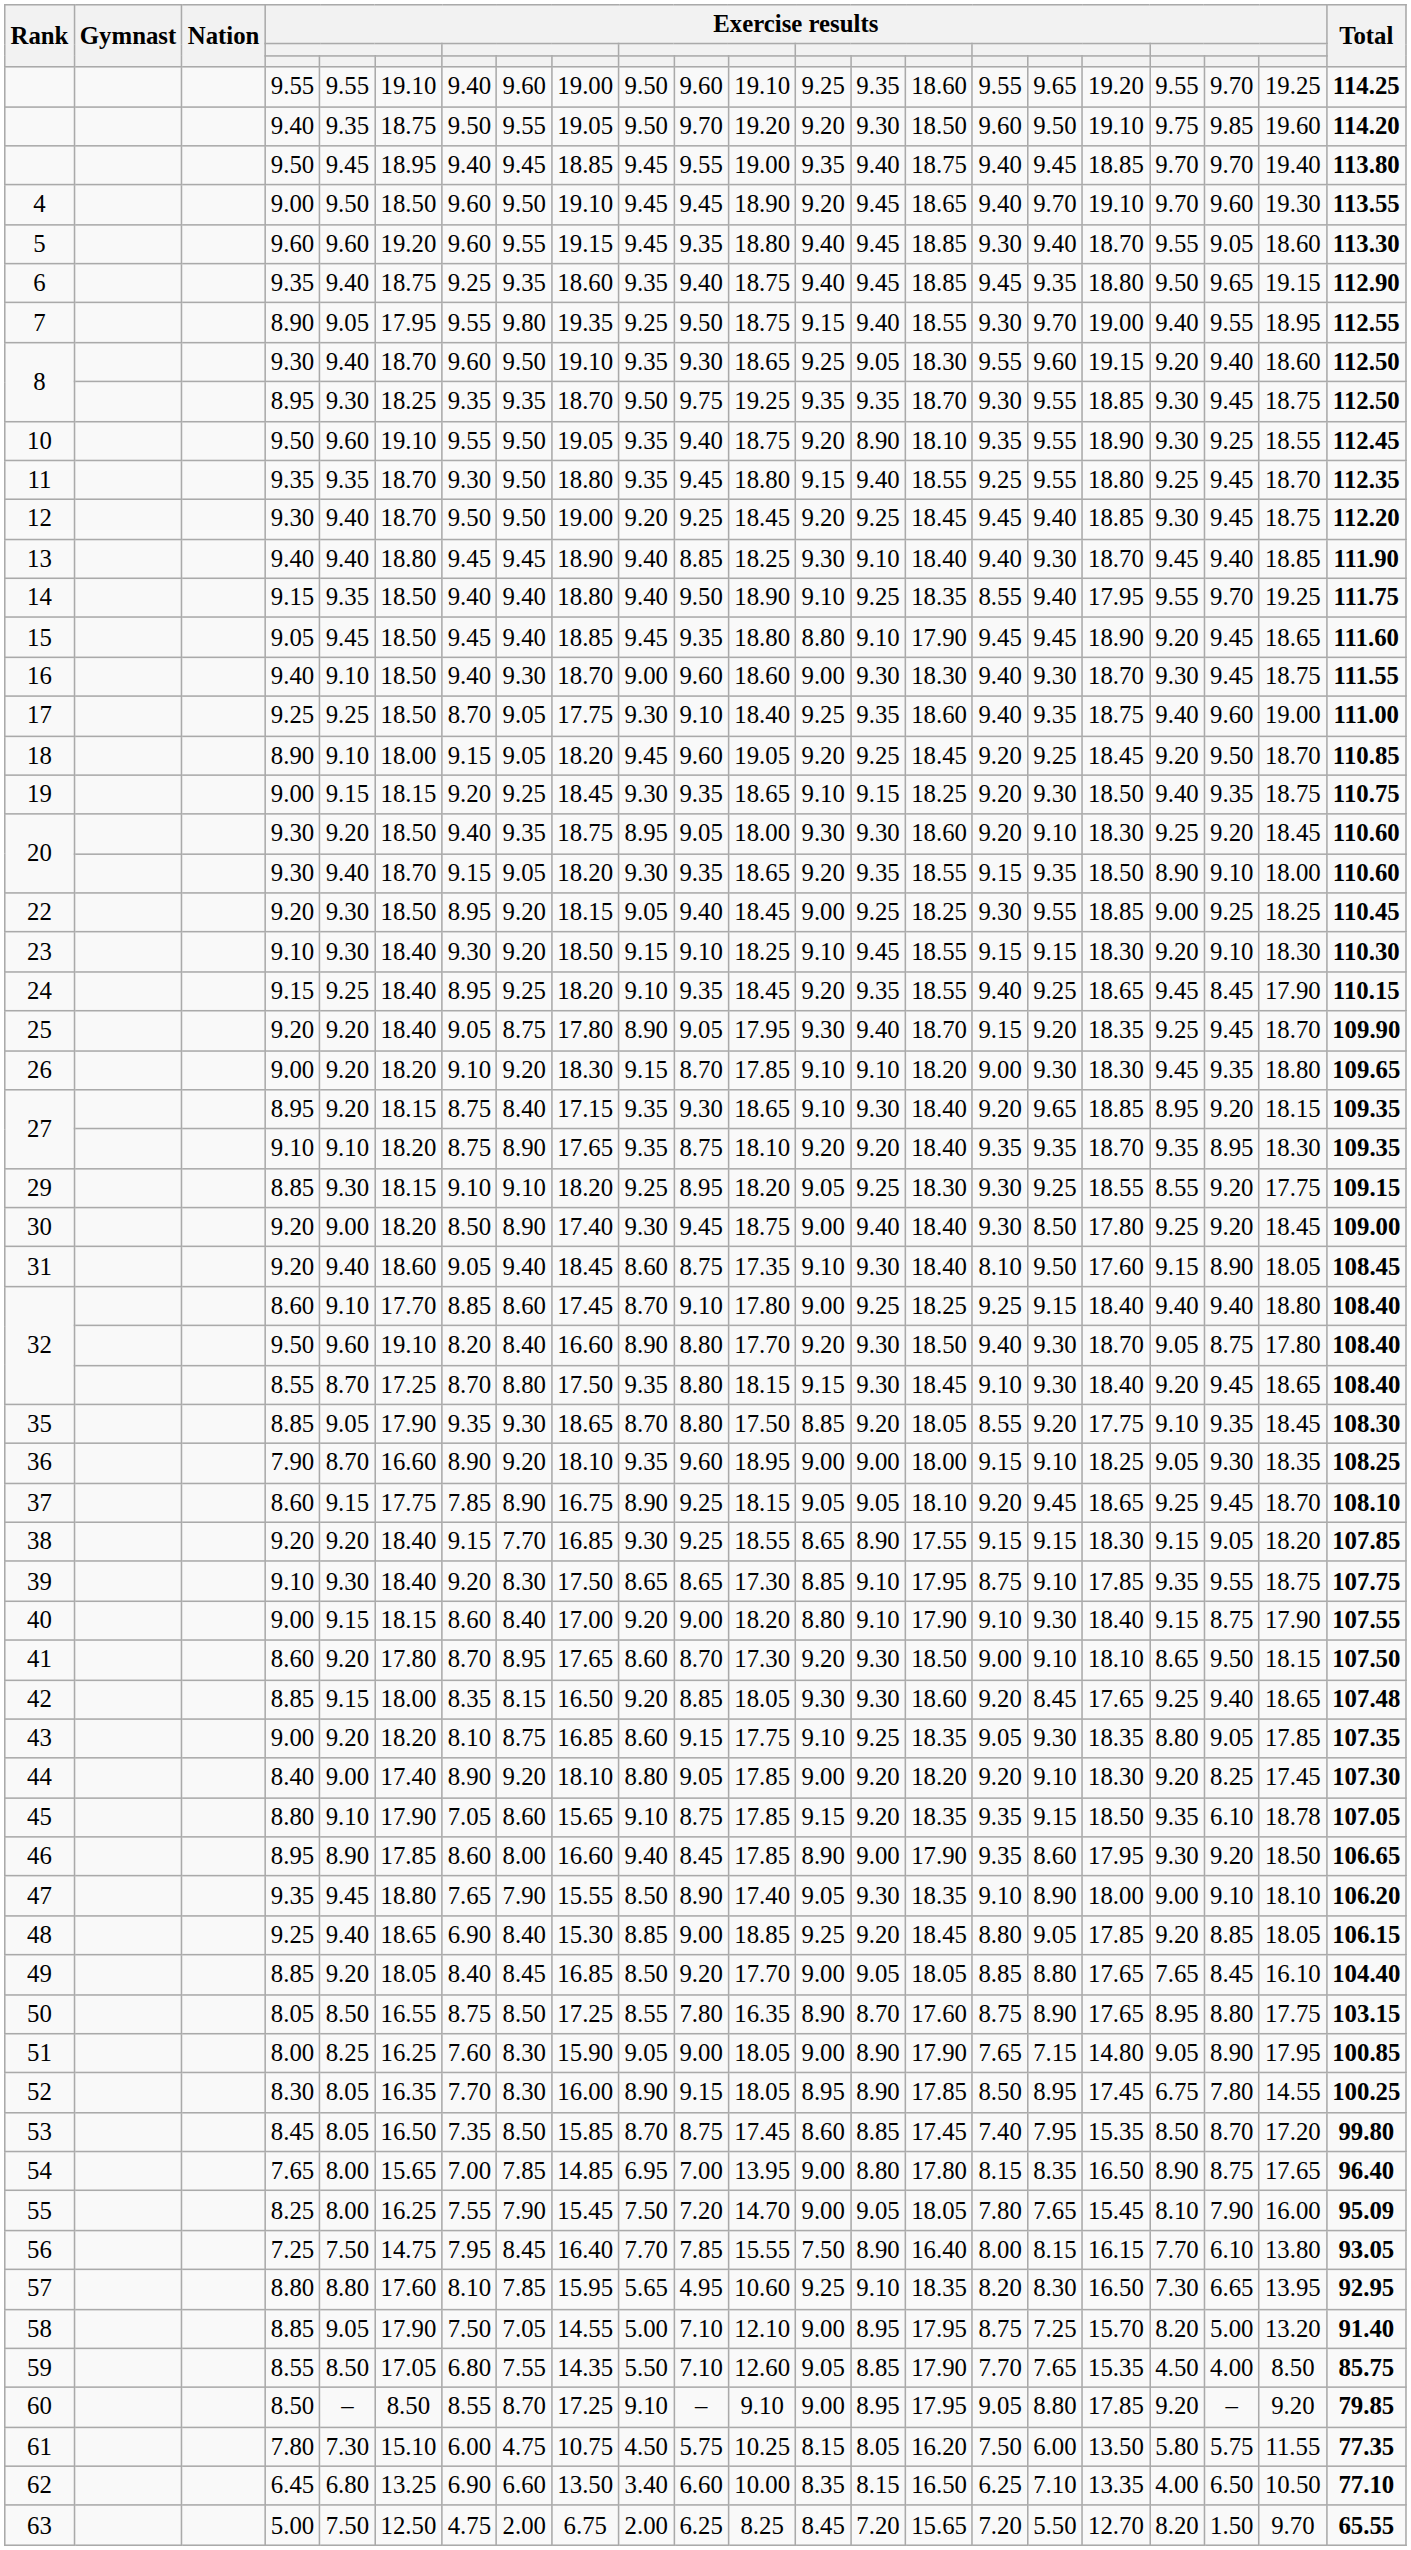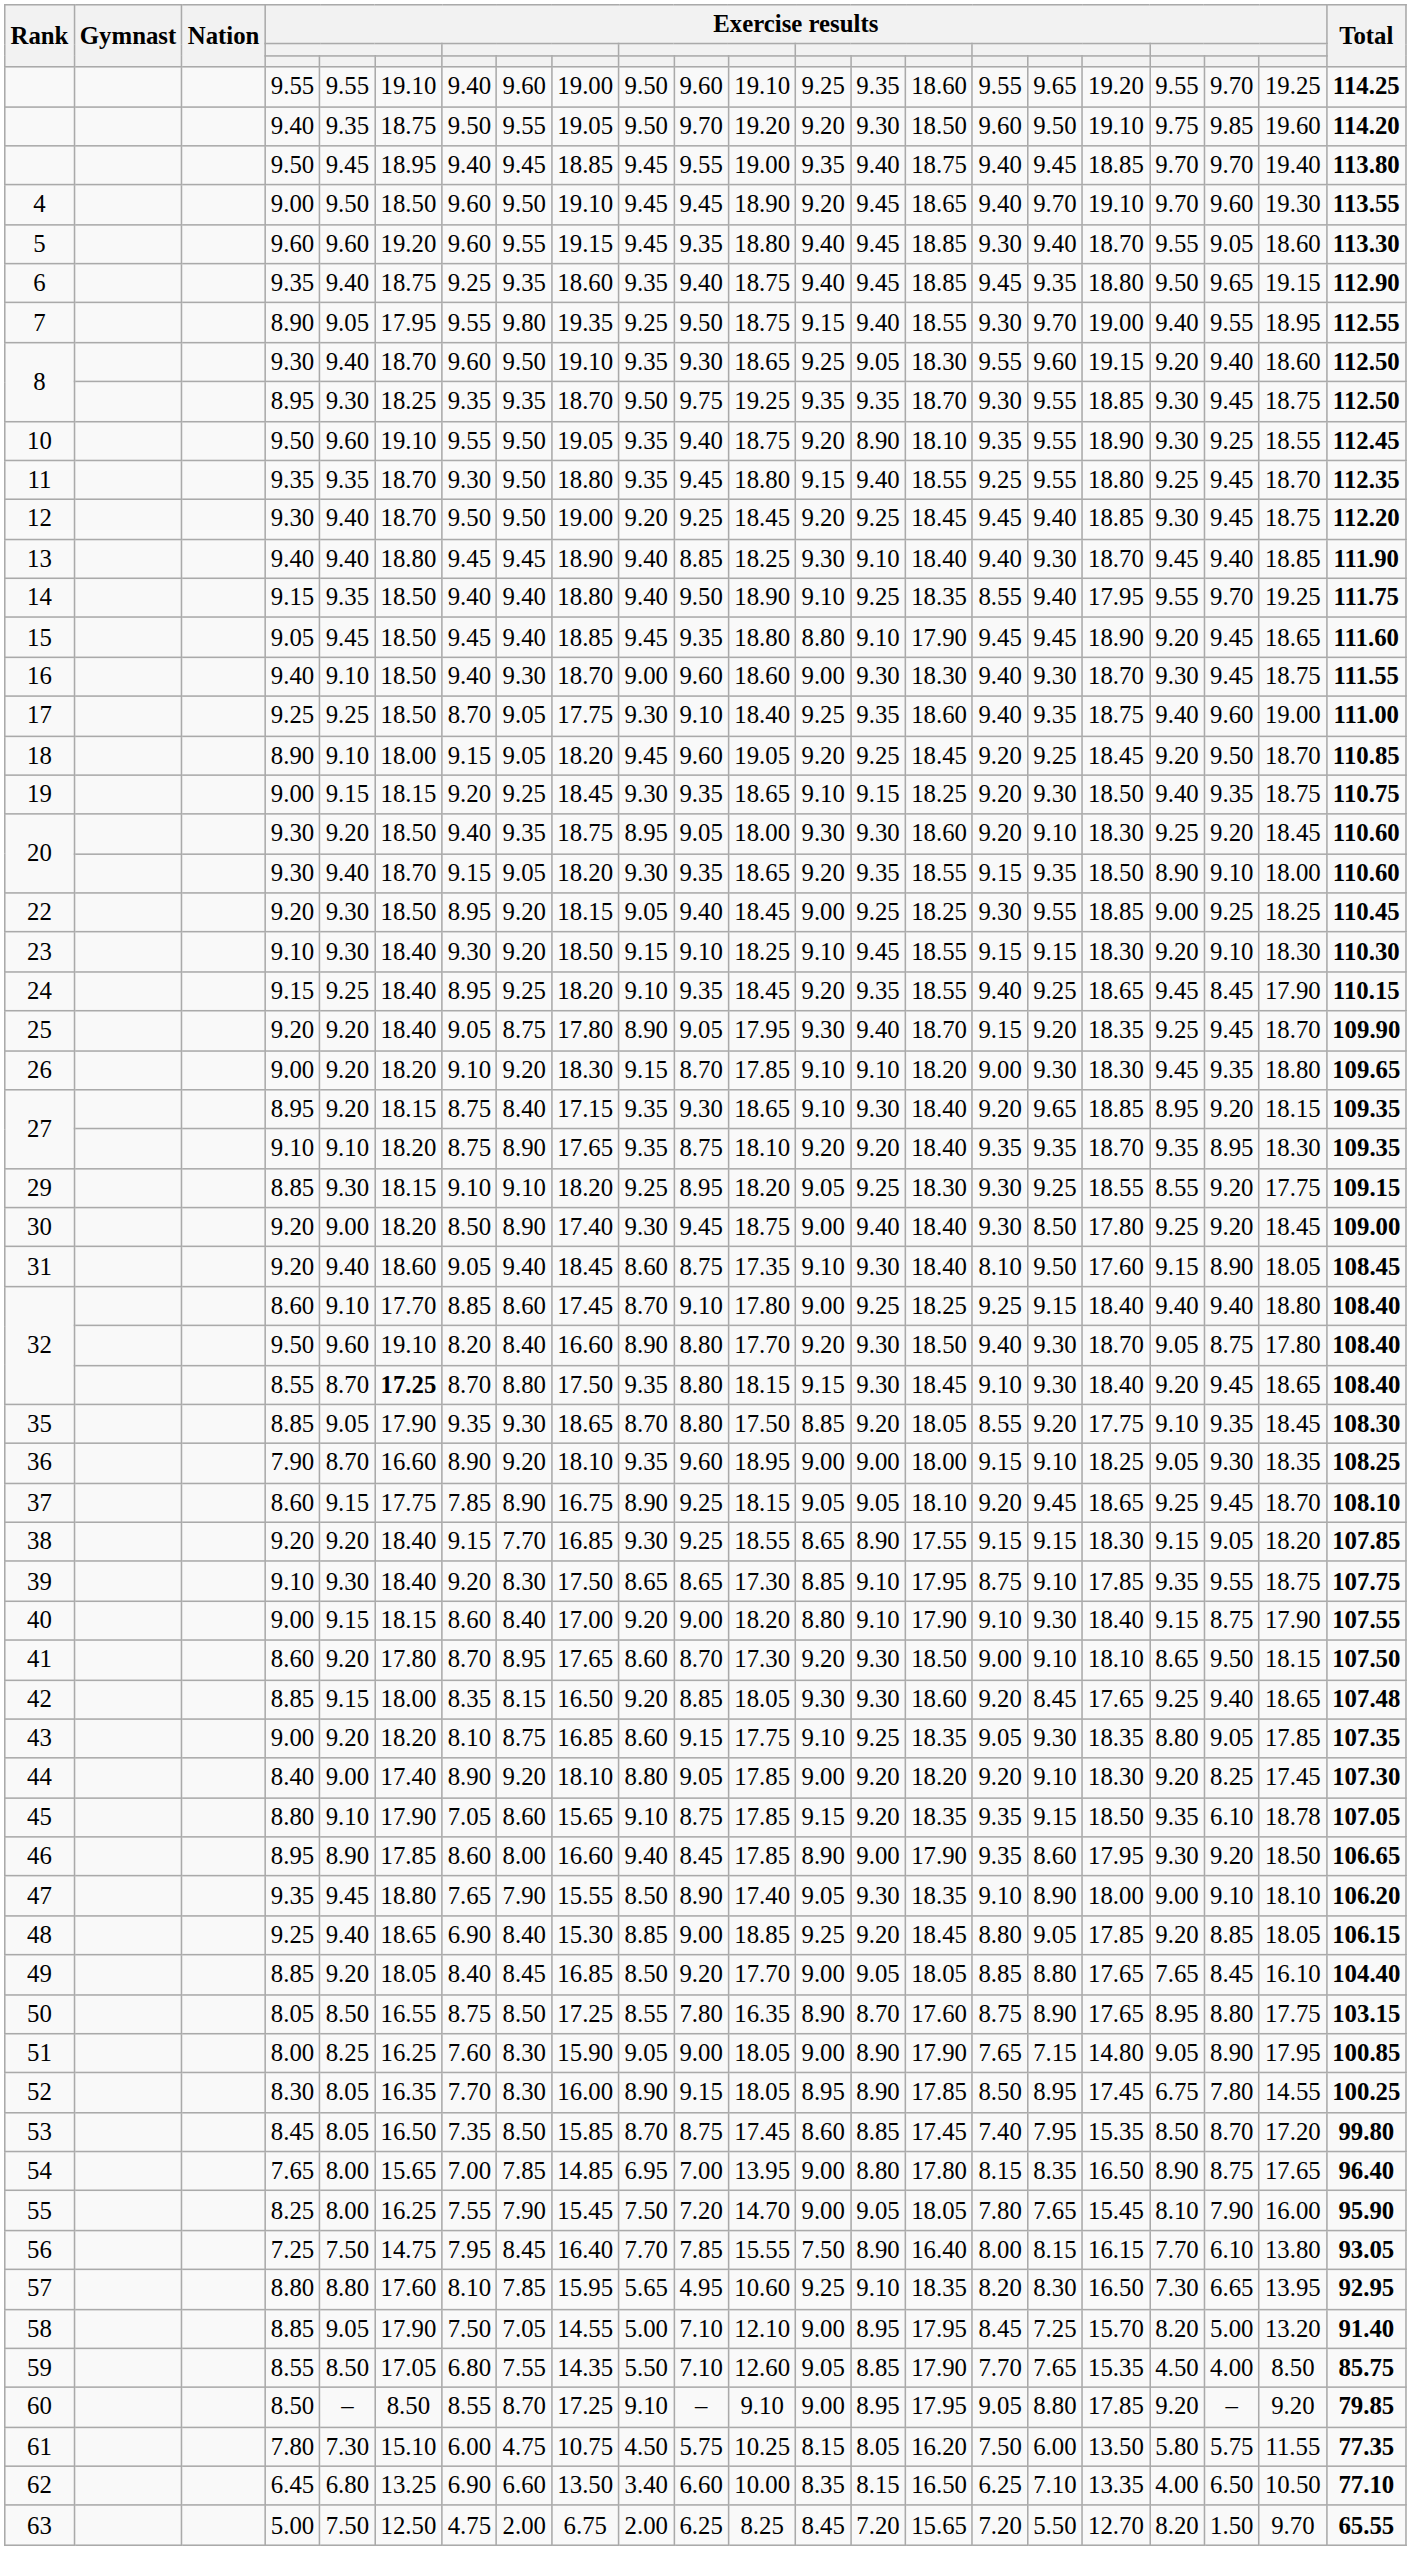32 / 8.55 | column 6: normal -> bold
55 | Total: 95.09 -> 95.90
58 | column 16: 8.75 -> 8.45
